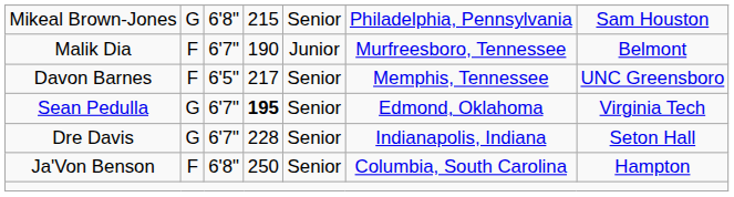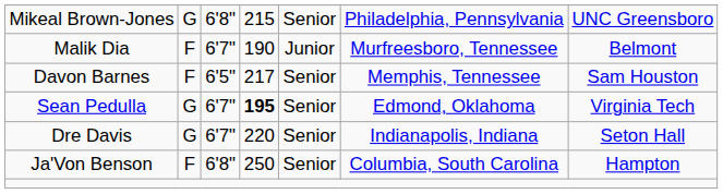Mikeal Brown-Jones | column 7: Sam Houston -> UNC Greensboro
Davon Barnes | column 7: UNC Greensboro -> Sam Houston
Dre Davis | column 4: 228 -> 220
